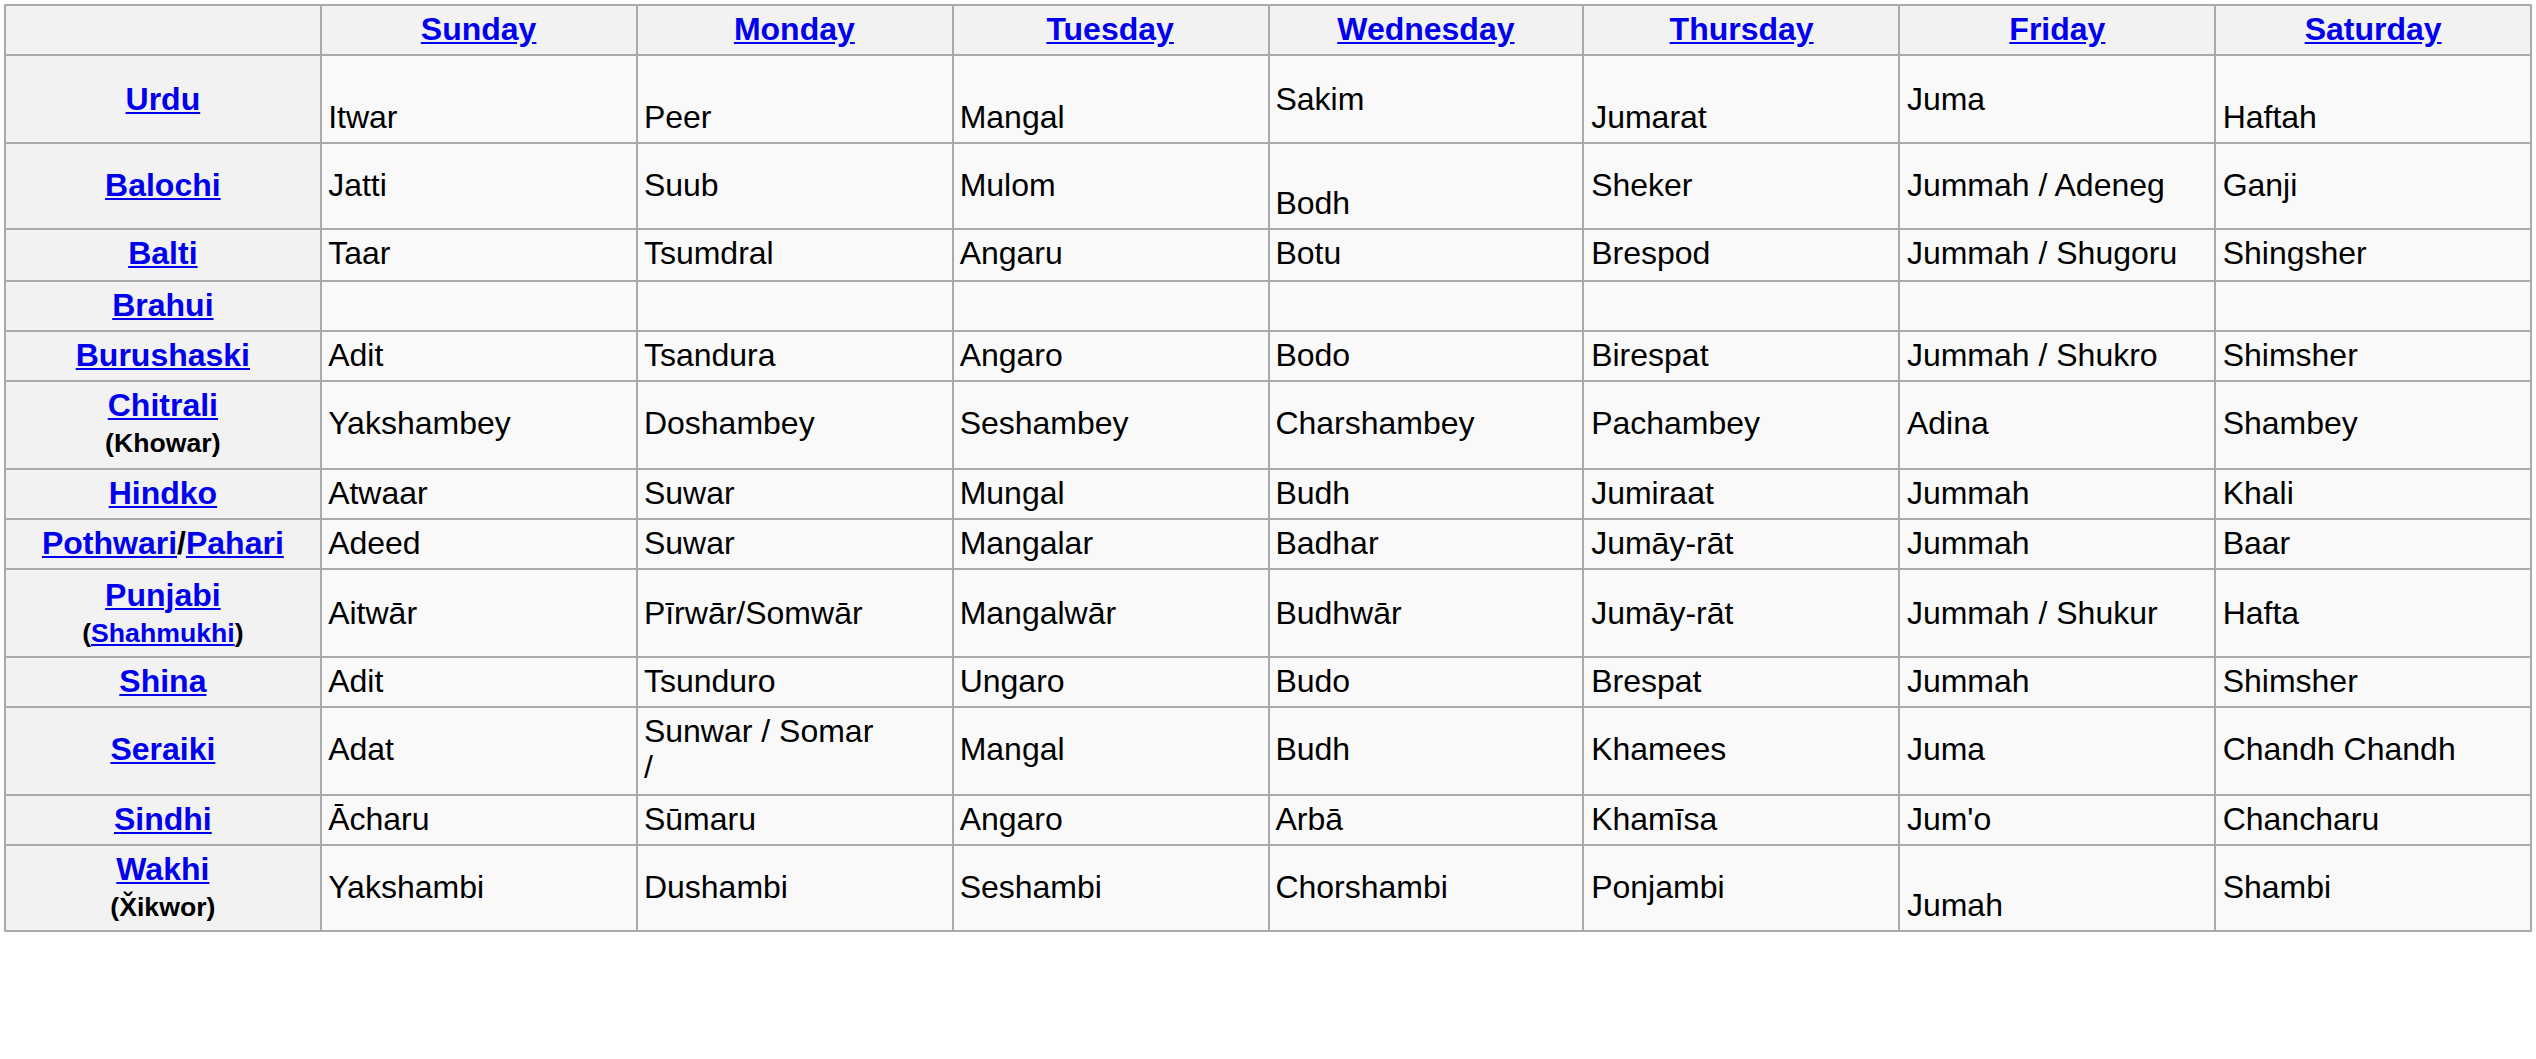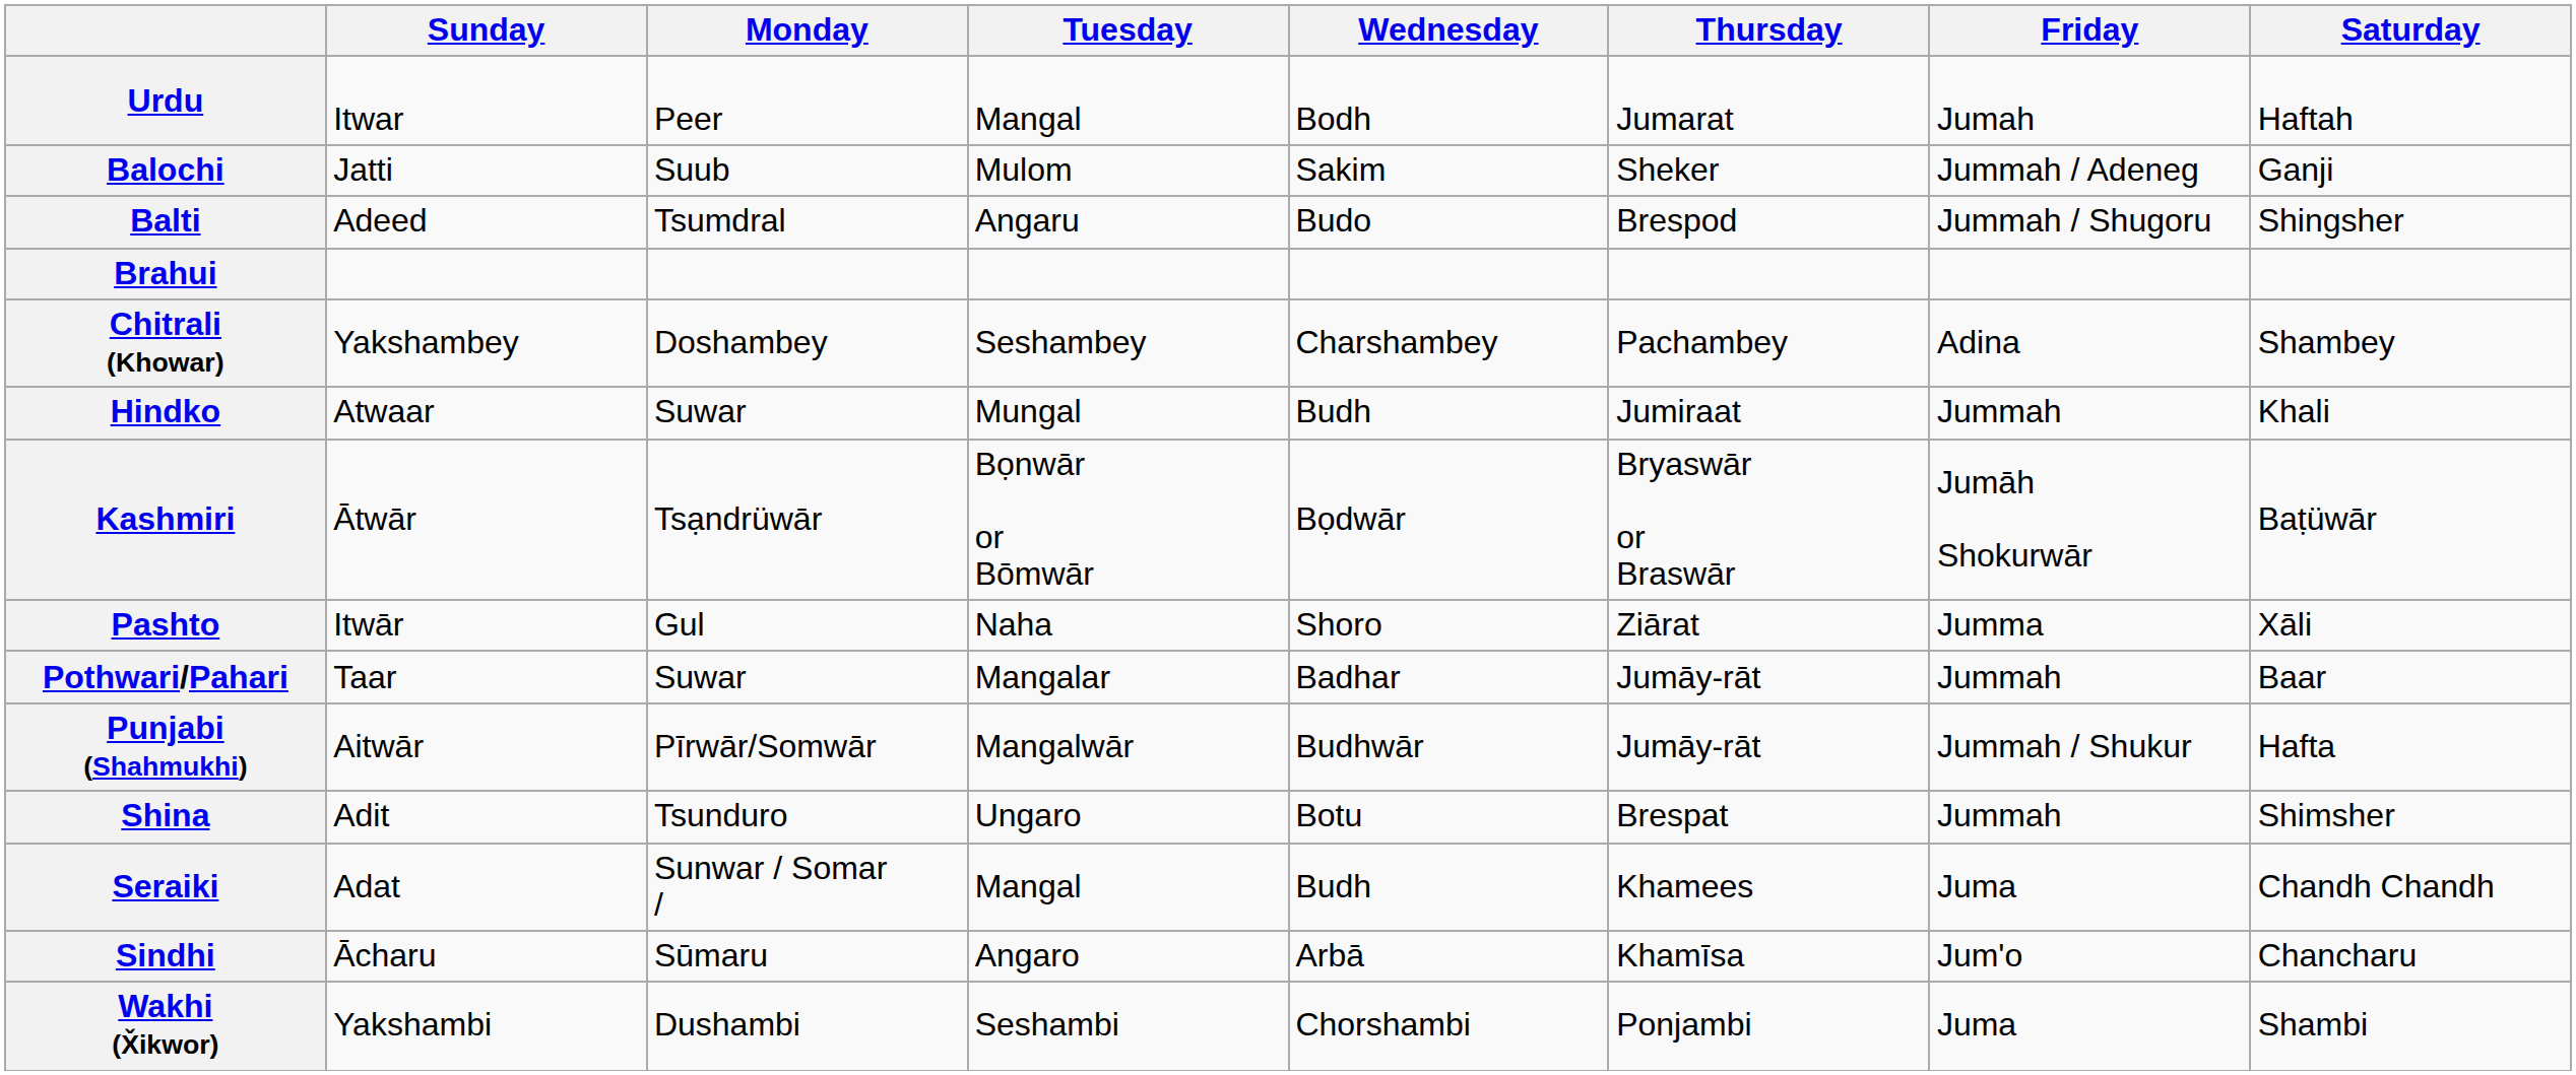Urdu | Wednesday: Sakim -> Bodh
Urdu | Friday: Juma -> Jumah
Balochi | Wednesday: Bodh -> Sakim
Balti | Sunday: Taar -> Adeed
Balti | Wednesday: Botu -> Budo
- row: Burushaski | Adit | Tsandura | Angaro | Bodo | Birespat | Jummah / Shukro | Shimsher
+ row: Kashmiri | Ātwār | Tsạndrüwār | Bọnwār or Bōmwār | Bọdwār | Bryaswār or Braswār | Jumāh Shokurwār | Baṭüwār
+ row: Pashto | Itwār | Gul | Naha | Shoro | Ziārat | Jumma | Xāli
Pothwari/Pahari | Sunday: Adeed -> Taar
Shina | Wednesday: Budo -> Botu
Wakhi (X̌ikwor) | Friday: Jumah -> Juma
